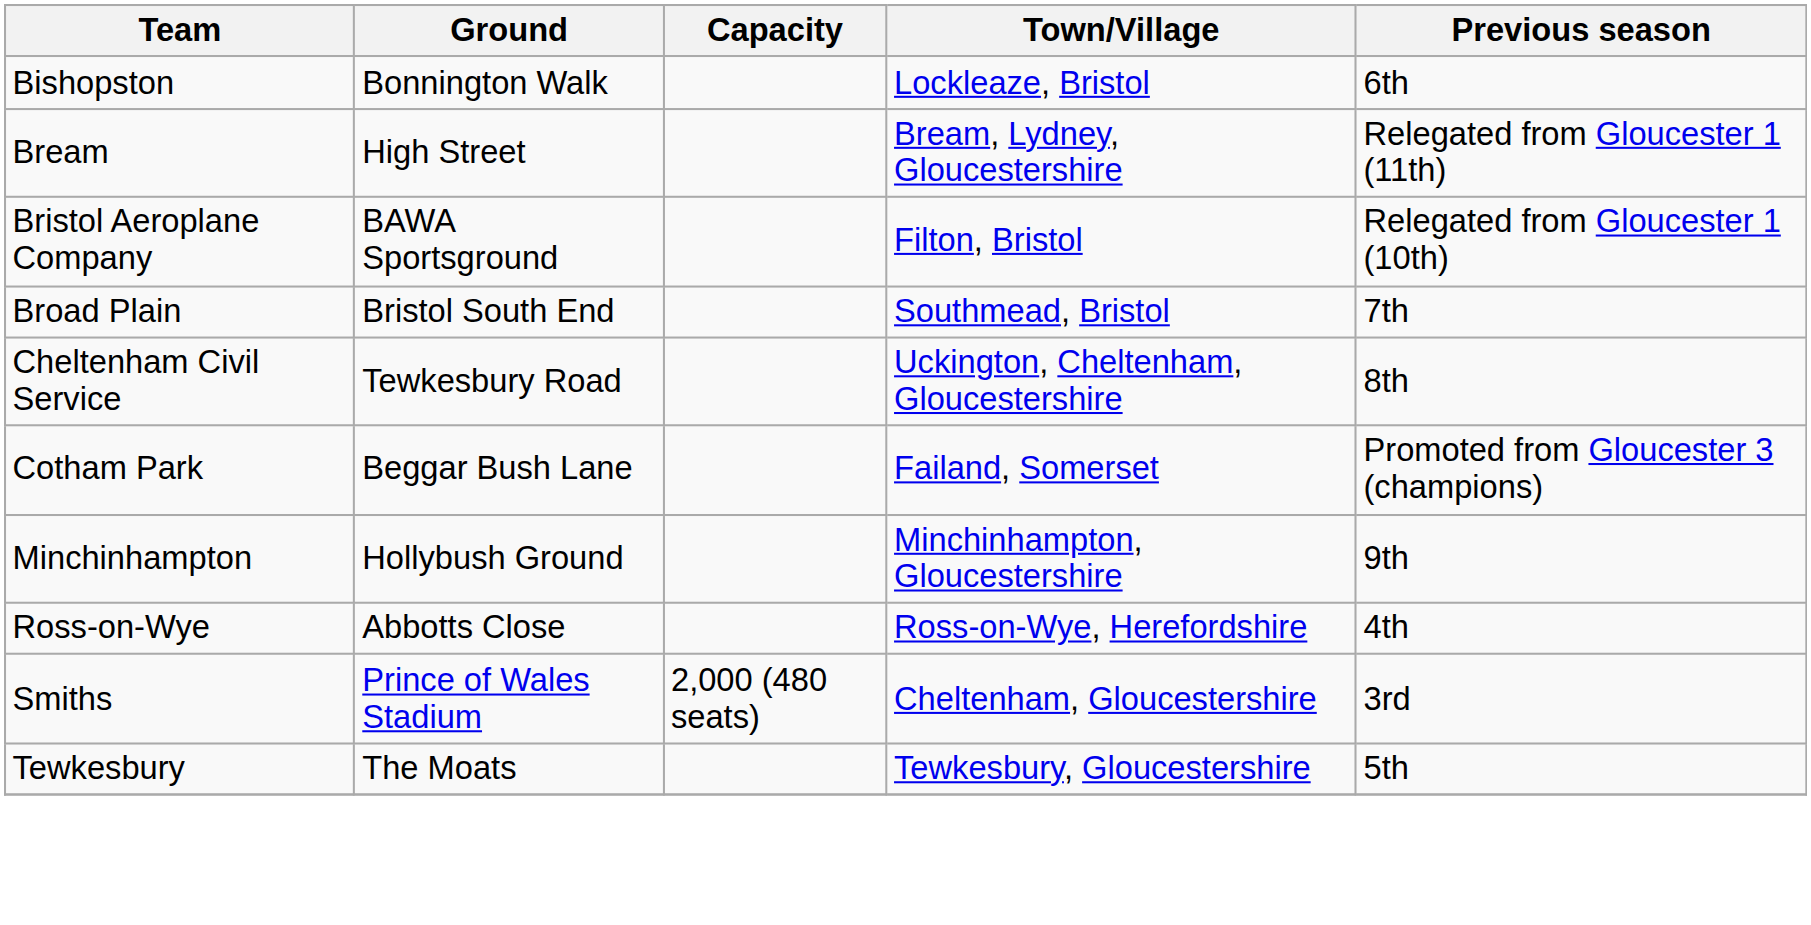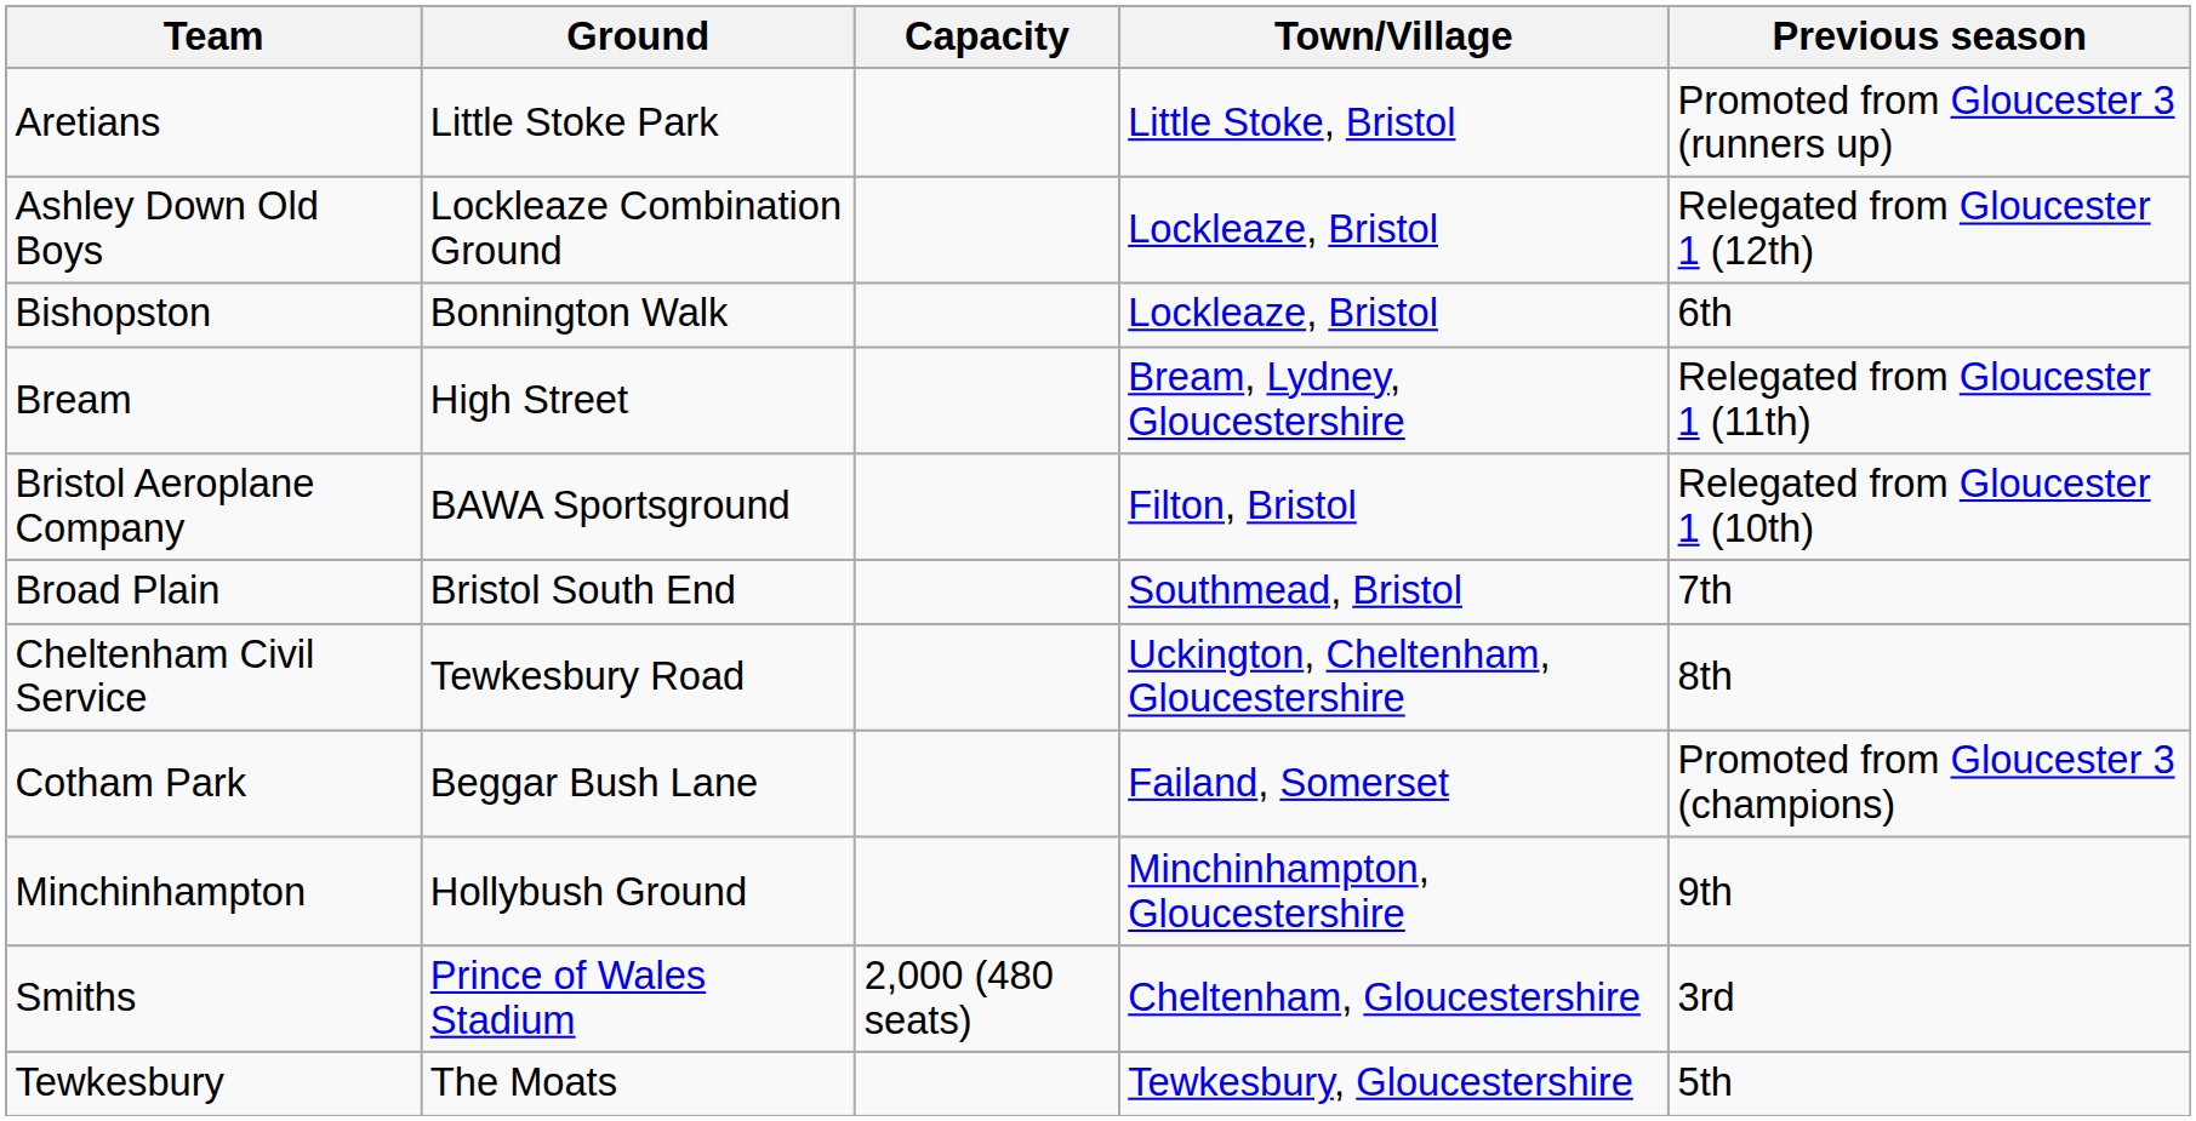+ row: Aretians | Little Stoke Park | Little Stoke, Bristol | Promoted from Gloucester 3 (runners up)
+ row: Ashley Down Old Boys | Lockleaze Combination Ground | Lockleaze, Bristol | Relegated from Gloucester 1 (12th)
- row: Ross-on-Wye | Abbotts Close | Ross-on-Wye, Herefordshire | 4th
